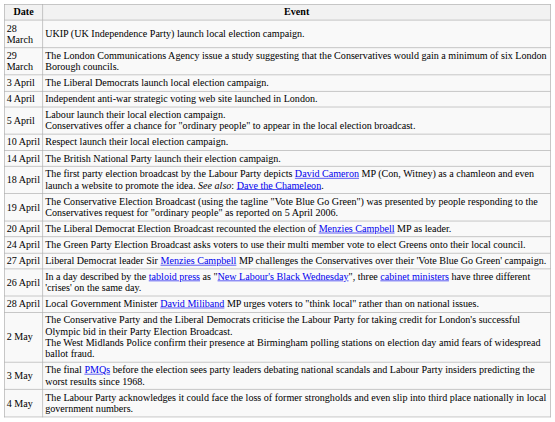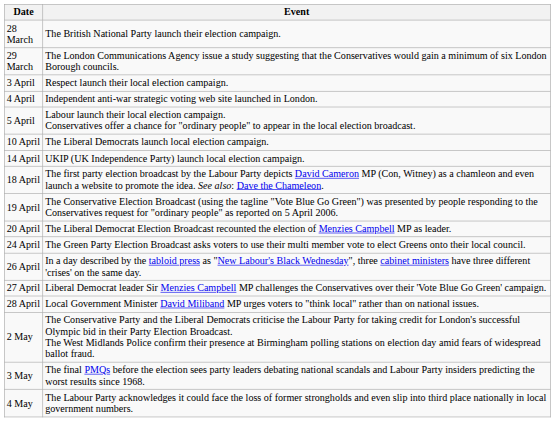28 March | Event: UKIP (UK Independence Party) launch local election campaign. -> The British National Party launch their election campaign.
3 April | Event: The Liberal Democrats launch local election campaign. -> Respect launch their local election campaign.
10 April | Event: Respect launch their local election campaign. -> The Liberal Democrats launch local election campaign.
14 April | Event: The British National Party launch their election campaign. -> UKIP (UK Independence Party) launch local election campaign.
rows swapped: 26 April <-> 27 April
